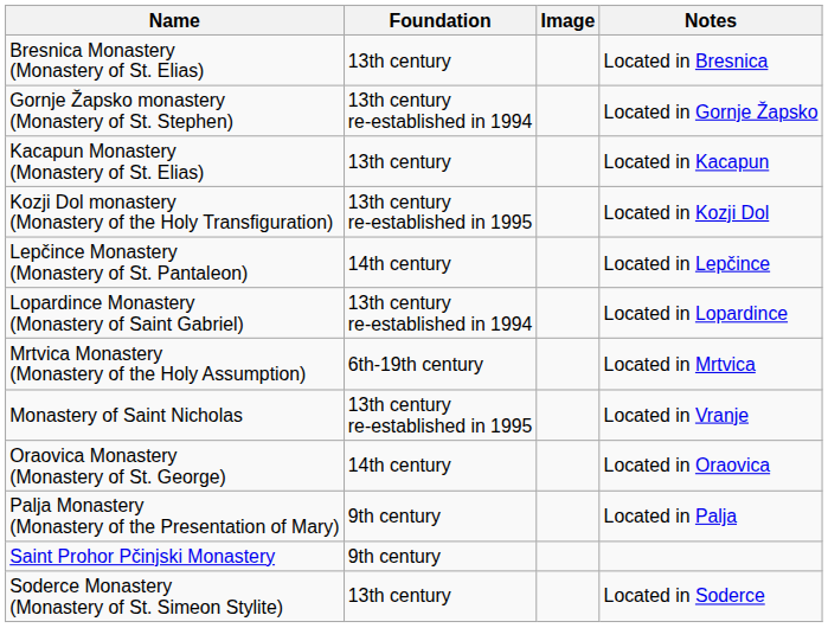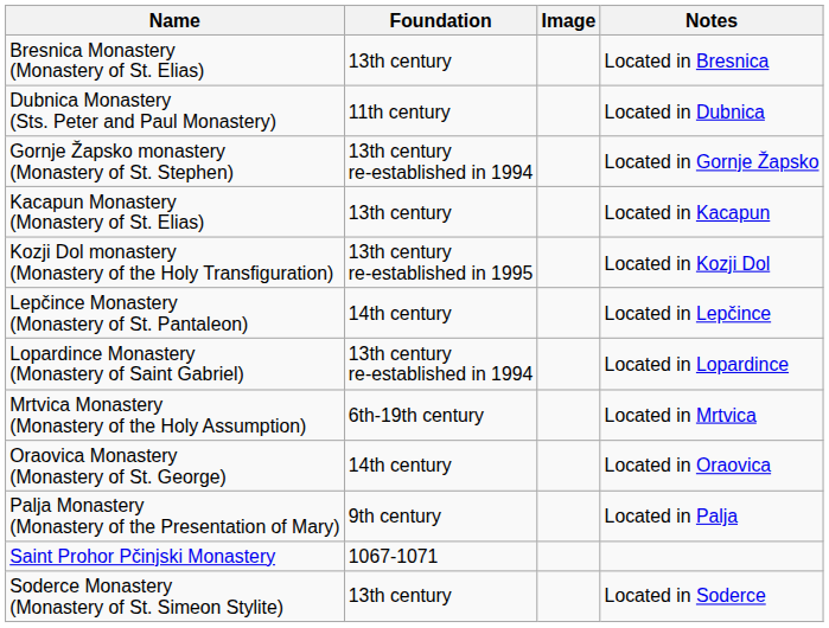+ row: Dubnica Monastery (Sts. Peter and Paul Monastery) | 11th century | Located in Dubnica
- row: Monastery of Saint Nicholas | 13th century re-established in 1995 | Located in Vranje
Saint Prohor Pčinjski Monastery | Foundation: 9th century -> 1067-1071
